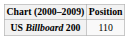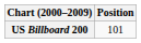US Billboard 200 | Position: 110 -> 101
